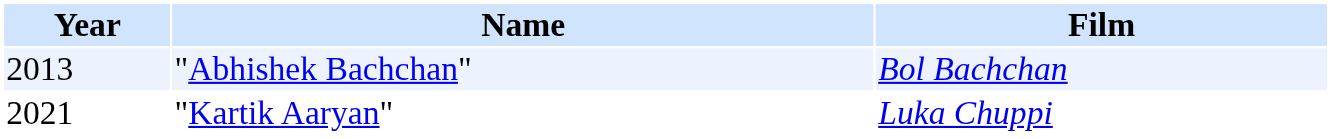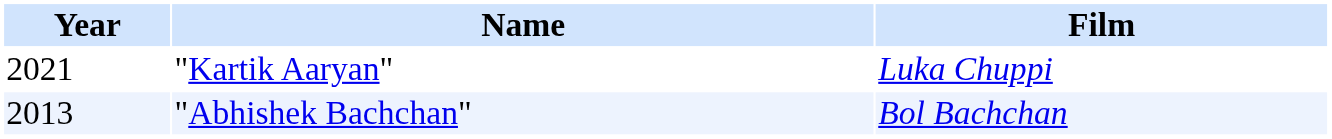rows swapped: "Abhishek Bachchan" <-> "Kartik Aaryan"
